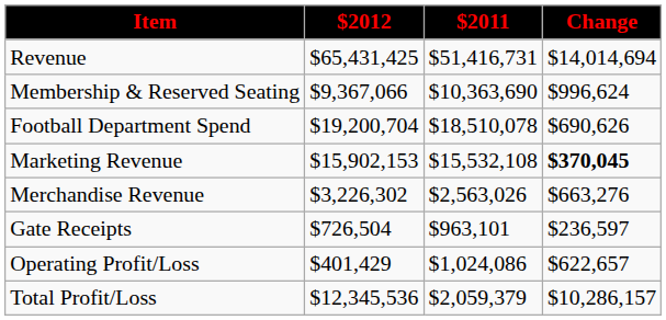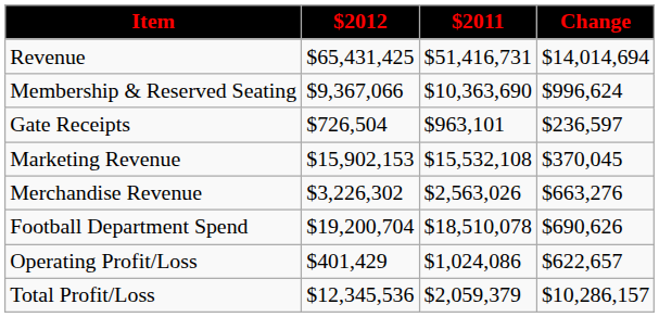rows swapped: Gate Receipts <-> Football Department Spend
Marketing Revenue | Change: bold -> normal
